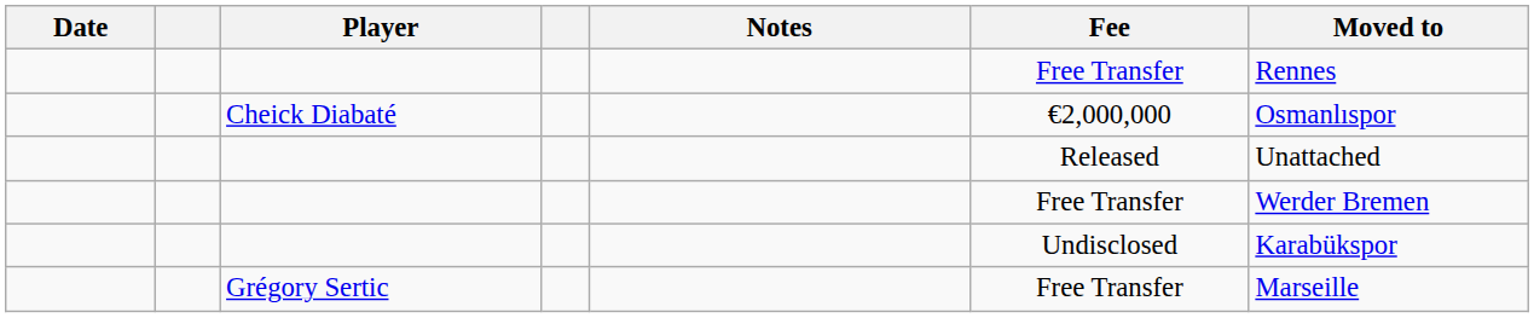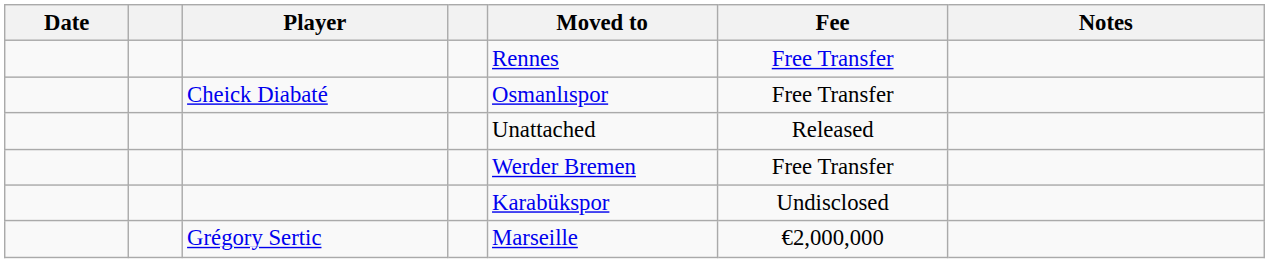columns swapped: Moved to <-> Notes
Cheick Diabaté | Fee: €2,000,000 -> Free Transfer
Grégory Sertic | Fee: Free Transfer -> €2,000,000
